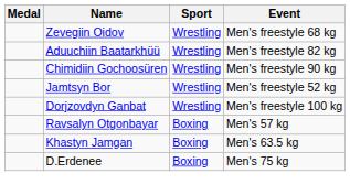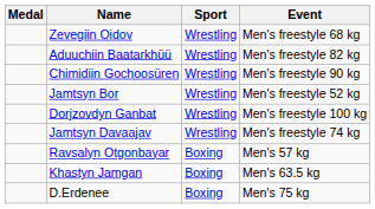+ row: Jamtsyn Davaajav | Wrestling | Men's freestyle 74 kg
